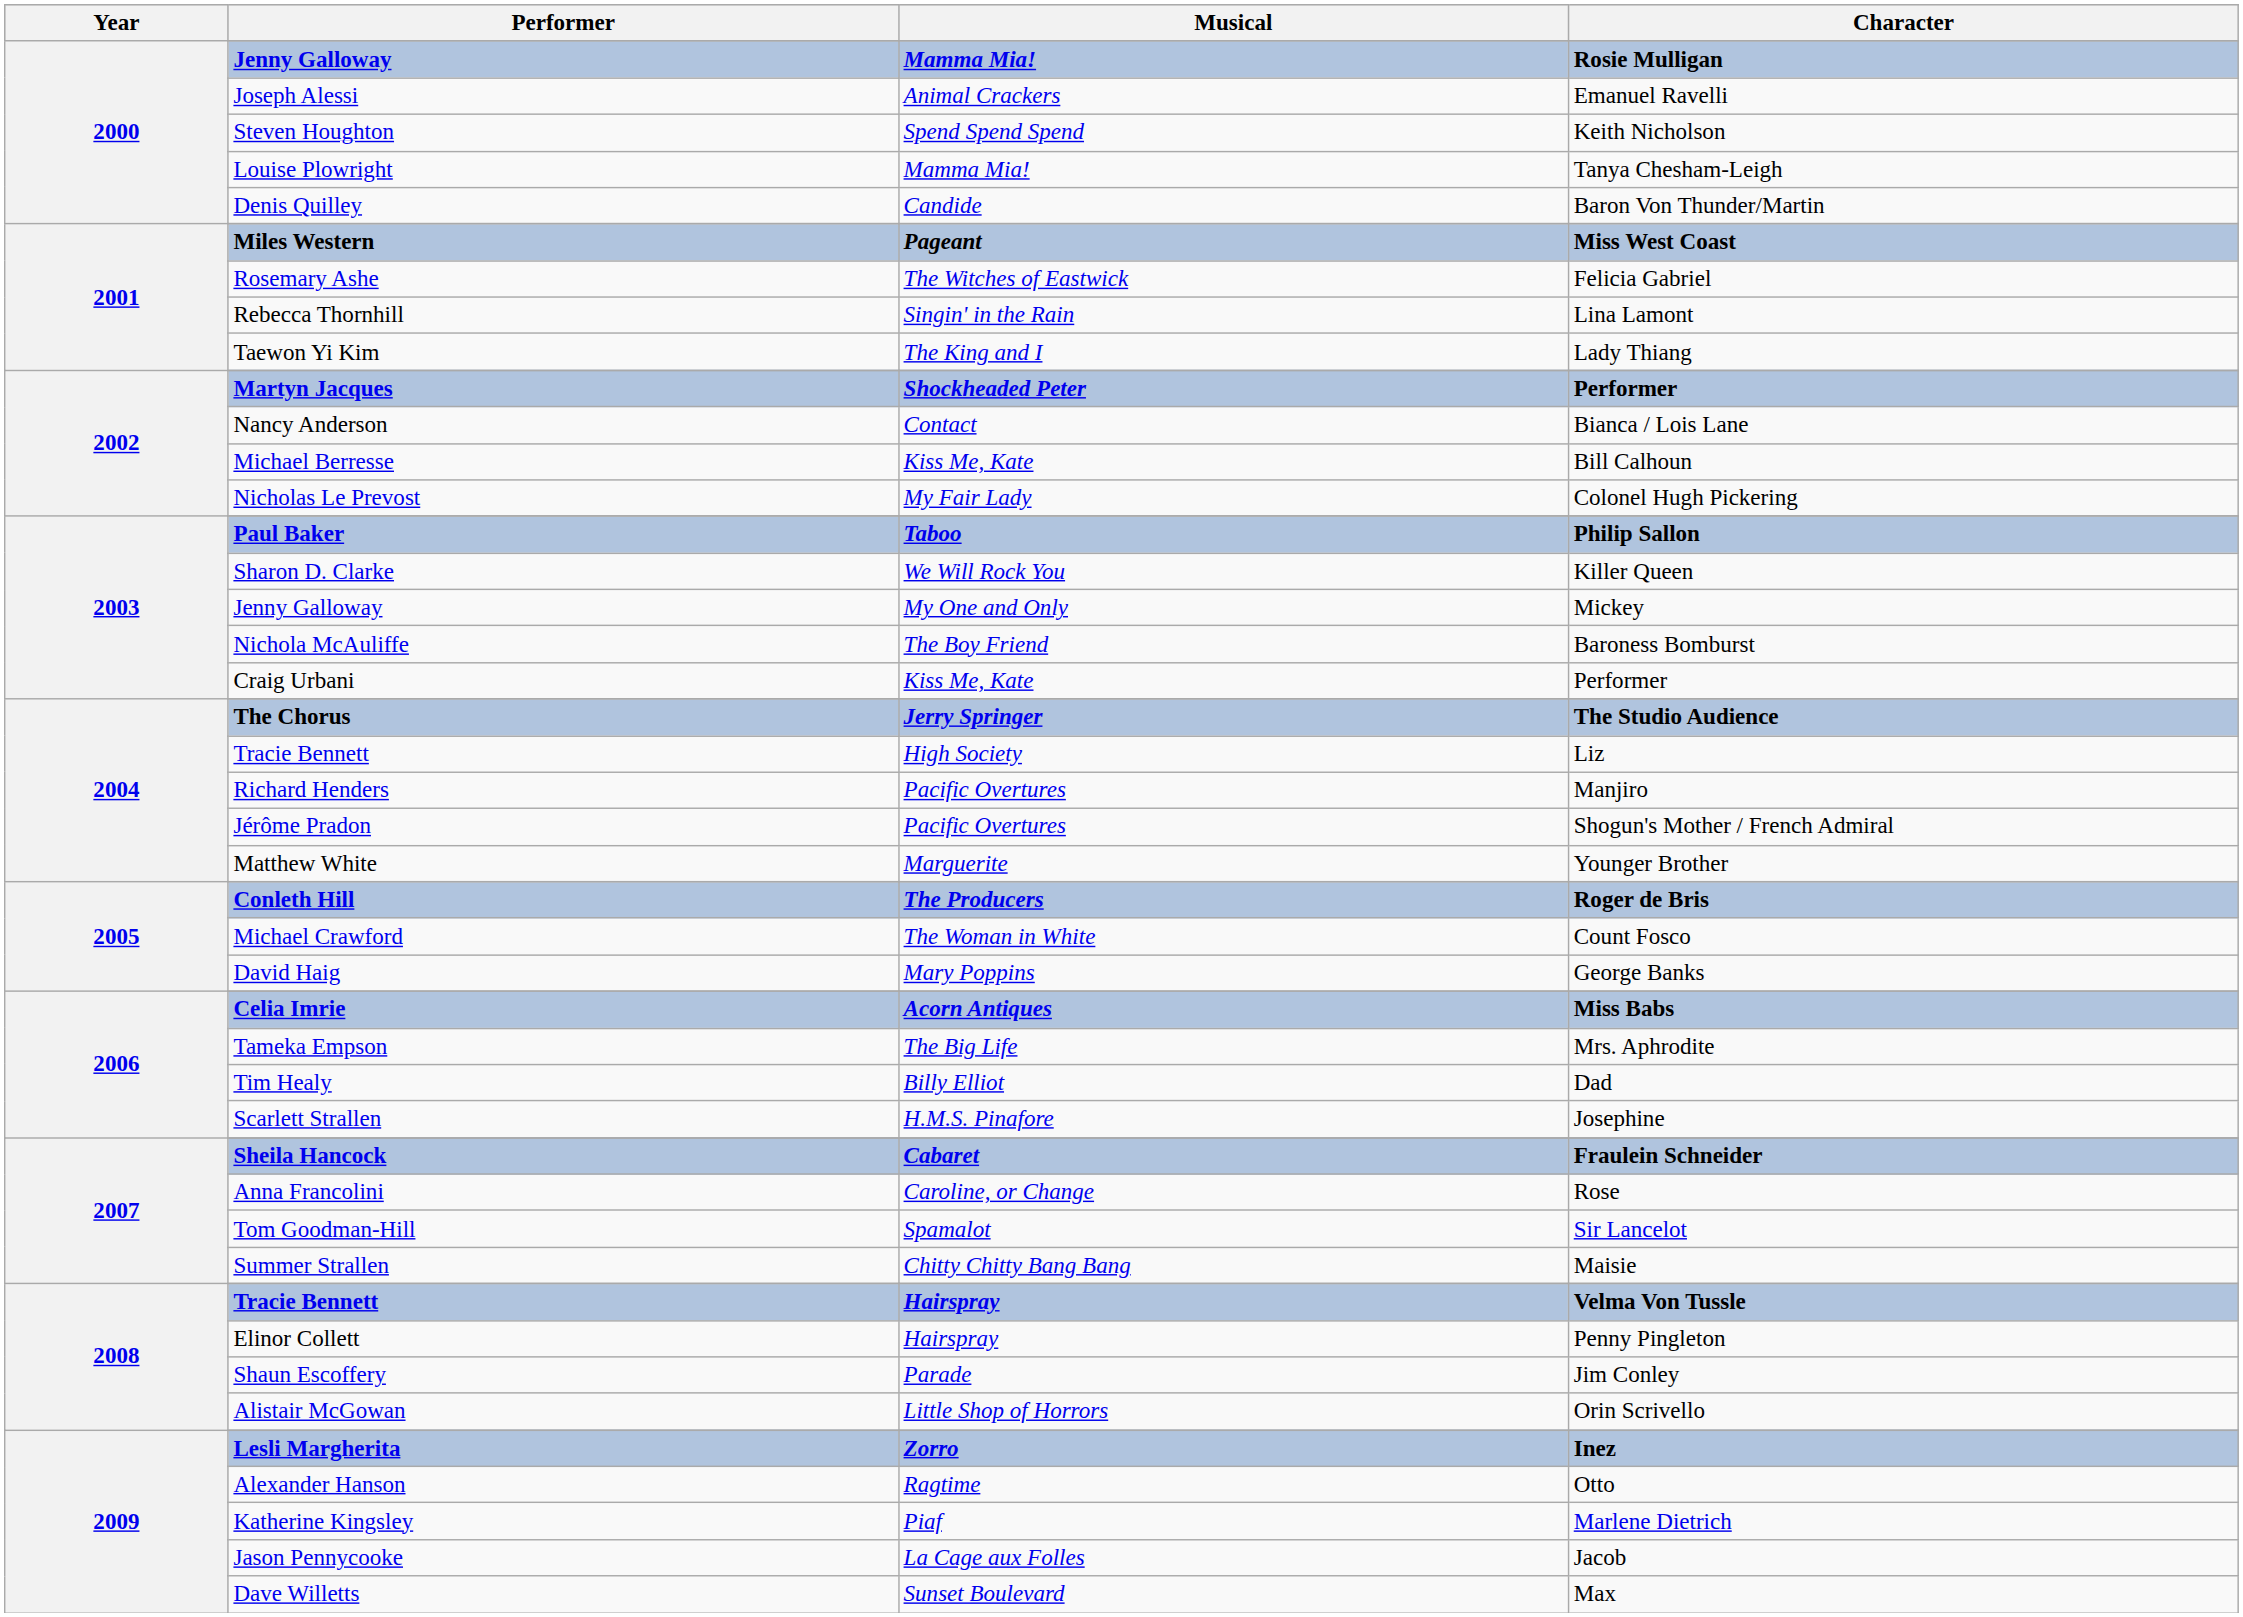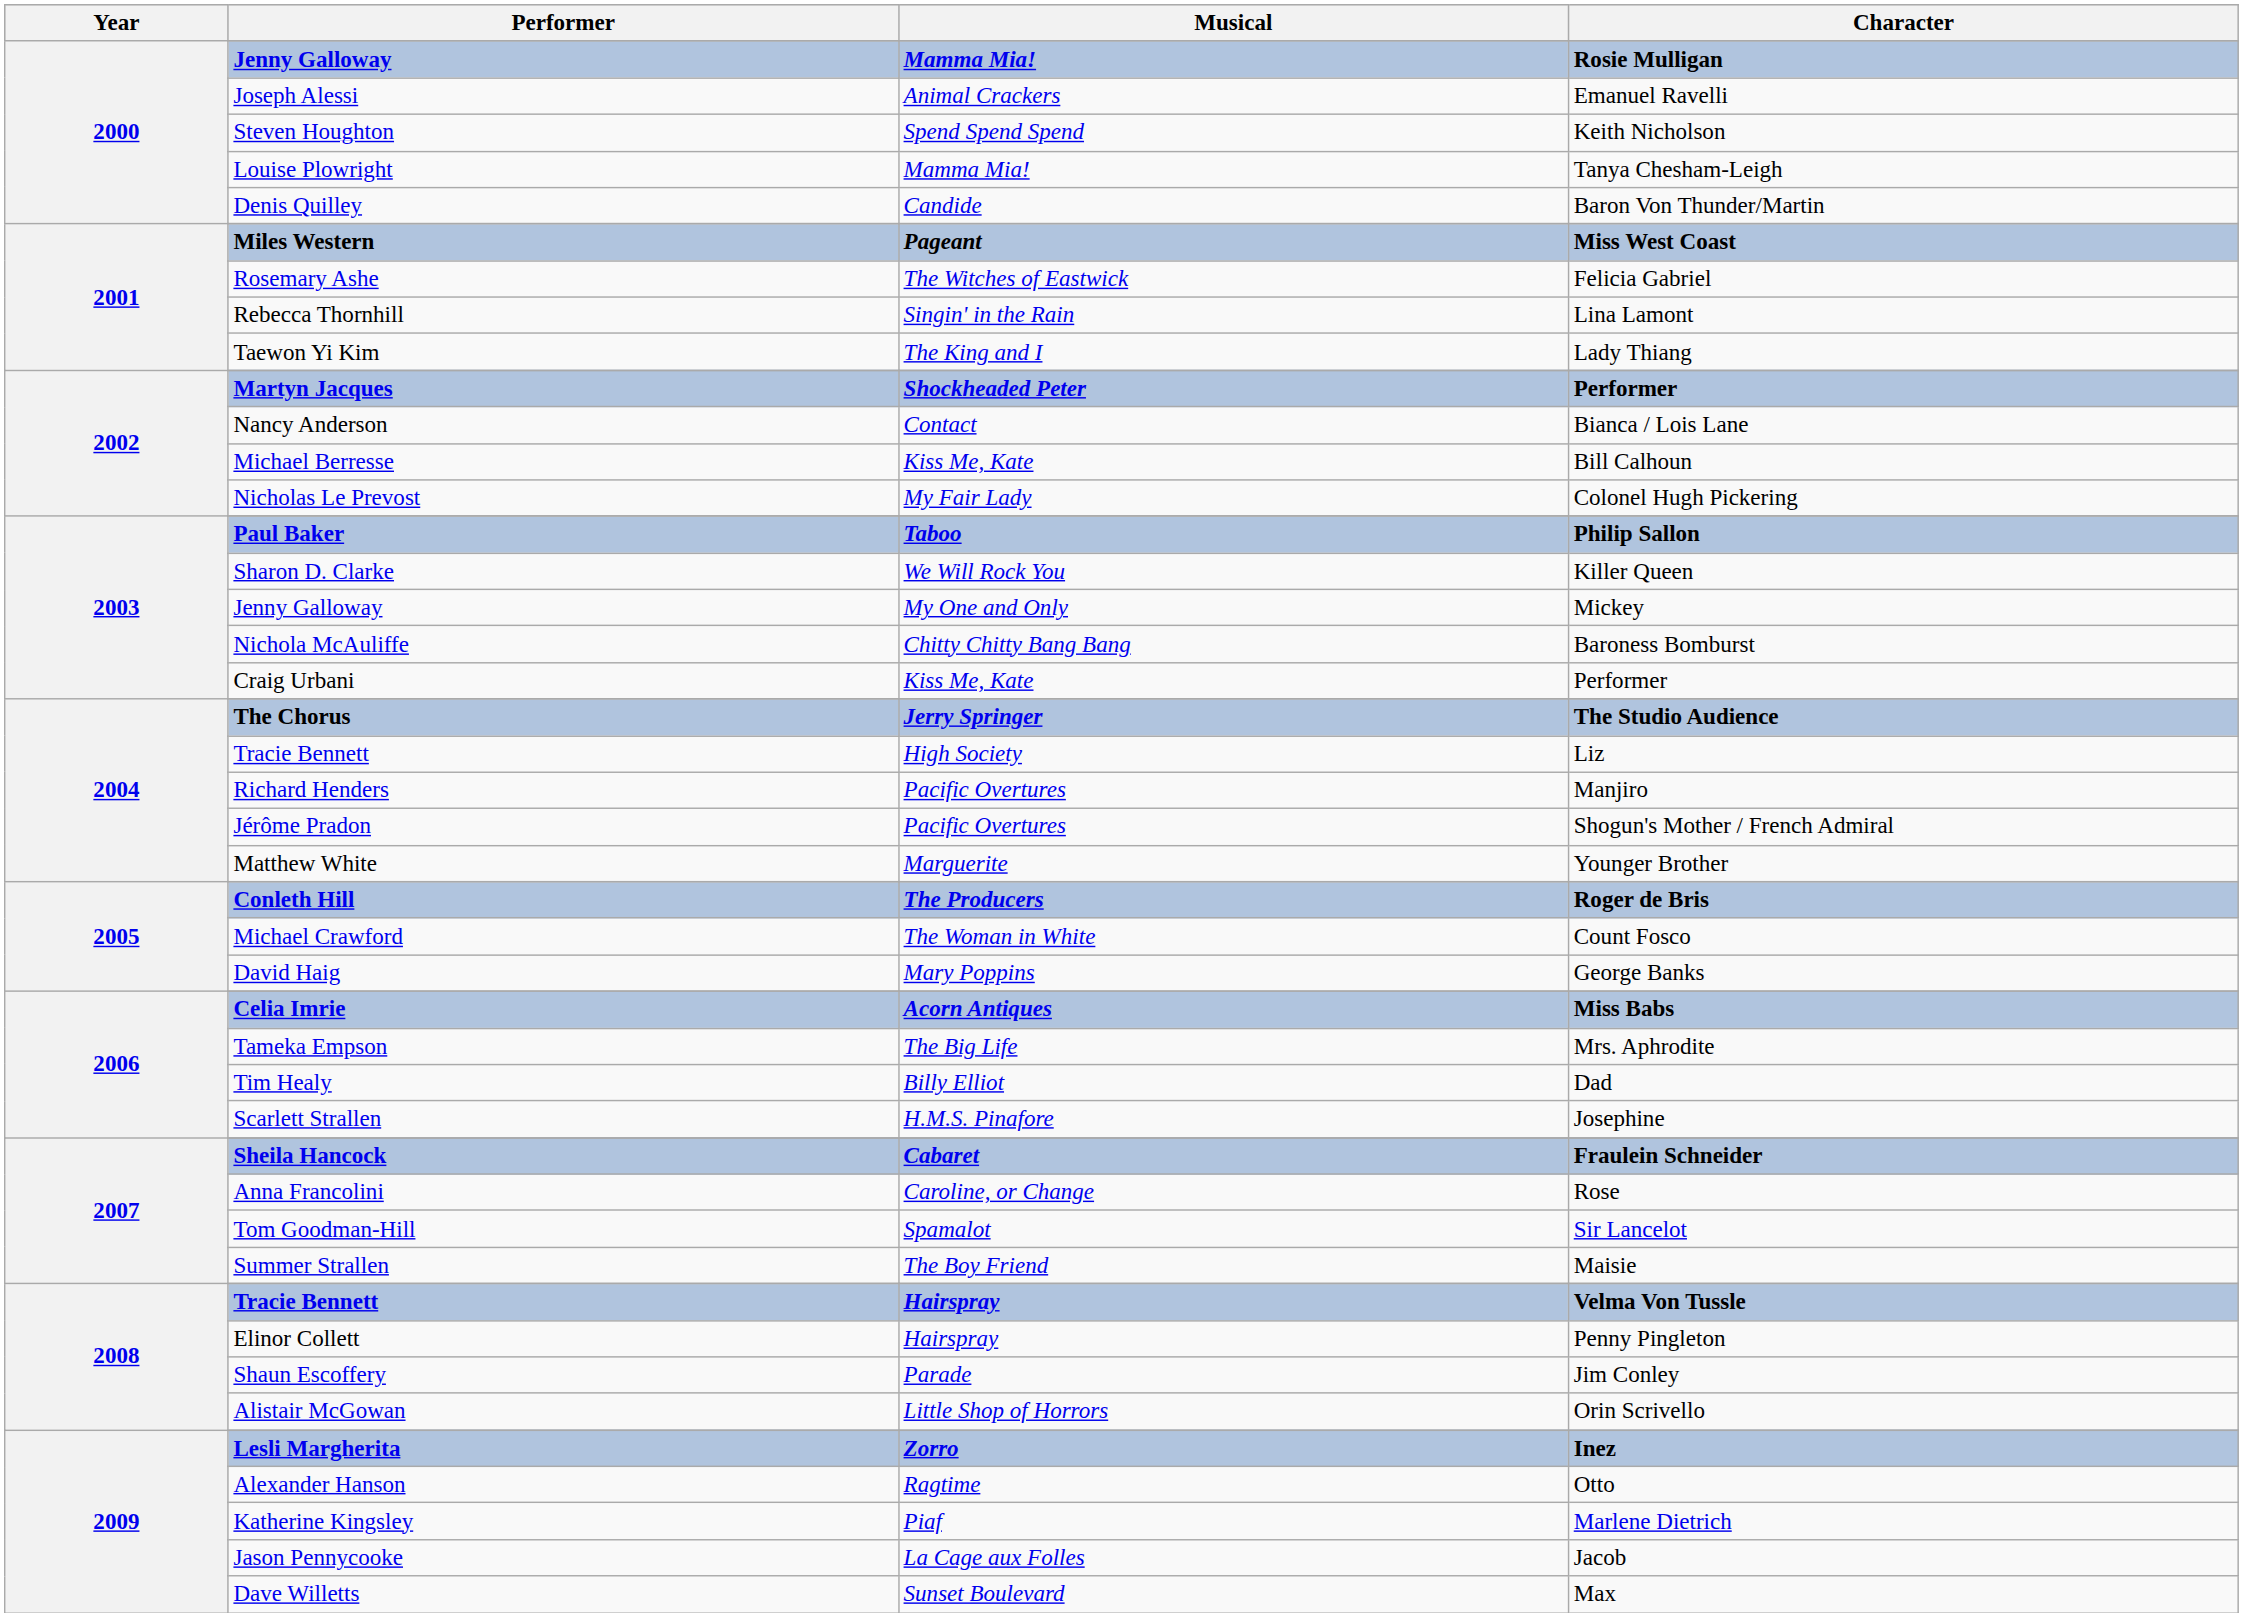Baroness Bomburst | Musical: The Boy Friend -> Chitty Chitty Bang Bang
Maisie | Musical: Chitty Chitty Bang Bang -> The Boy Friend
